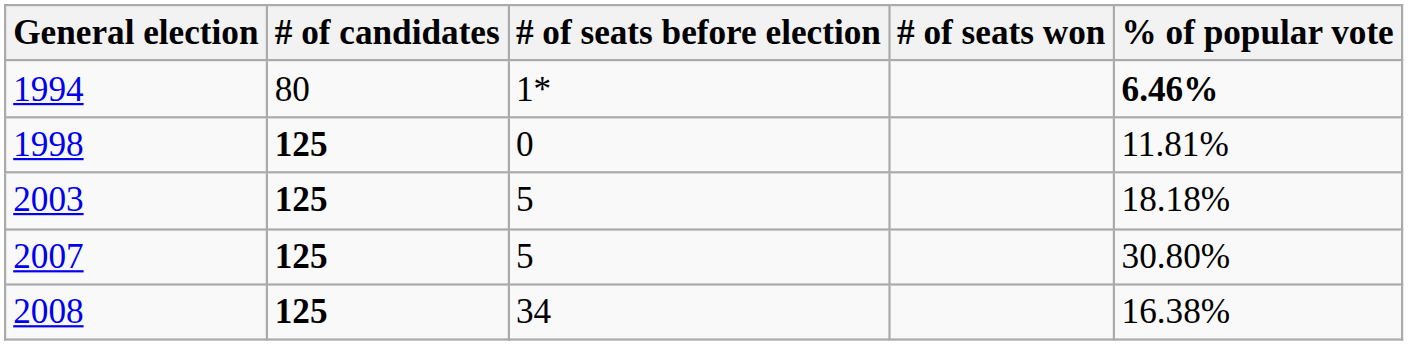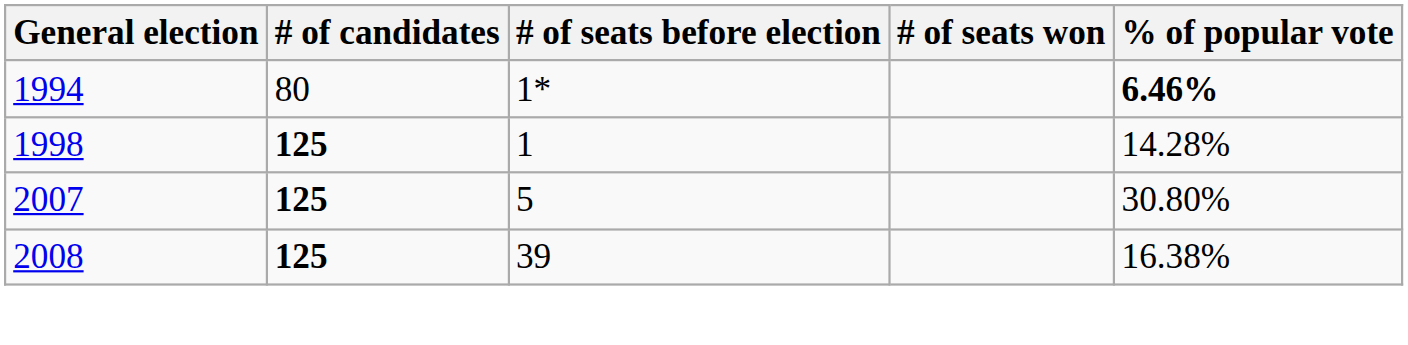1998 | # of seats before election: 0 -> 1
1998 | % of popular vote: 11.81% -> 14.28%
- row: 2003 | 125 | 5 | 18.18%
2008 | # of seats before election: 34 -> 39
